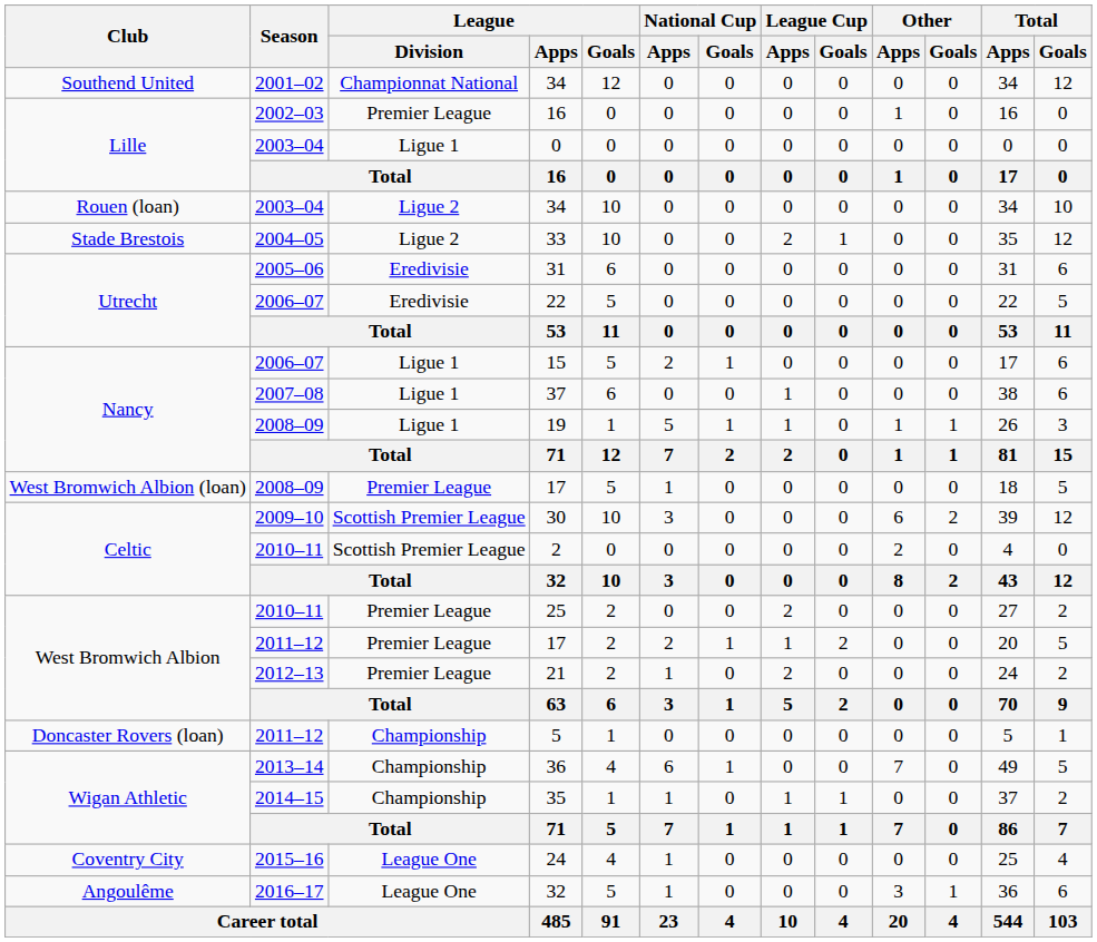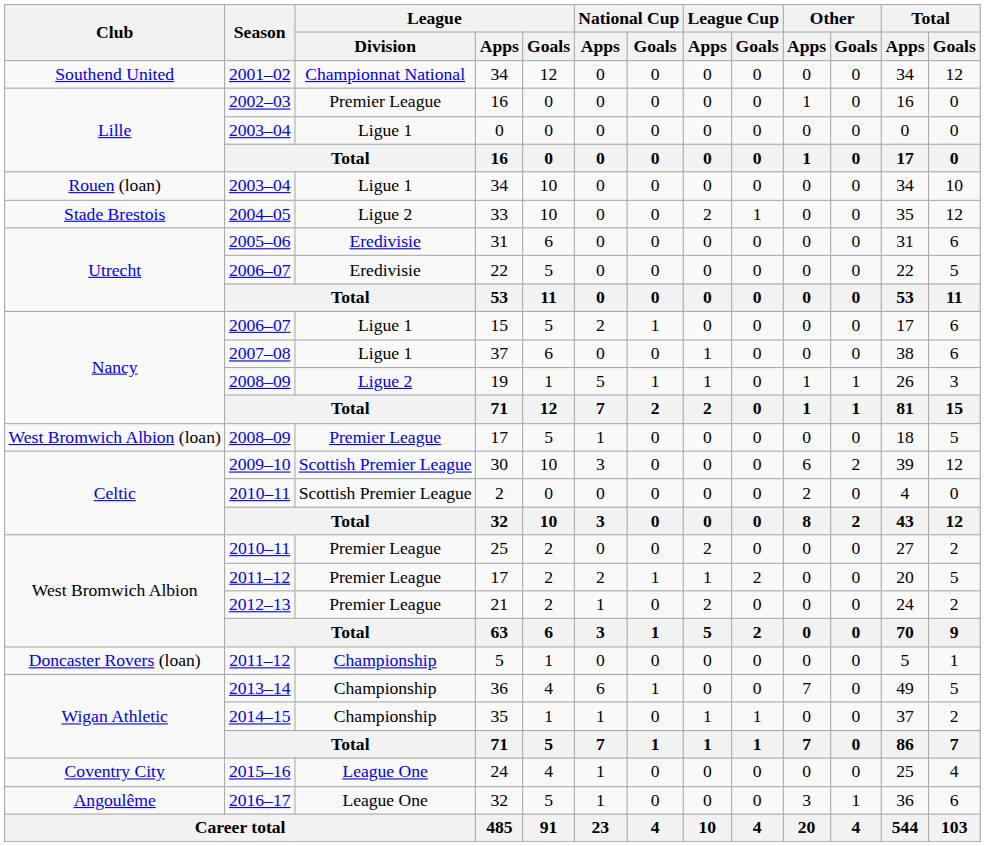2003–04 / 34 | League / Division: Ligue 2 -> Ligue 1
19 | League / Division: Ligue 1 -> Ligue 2
